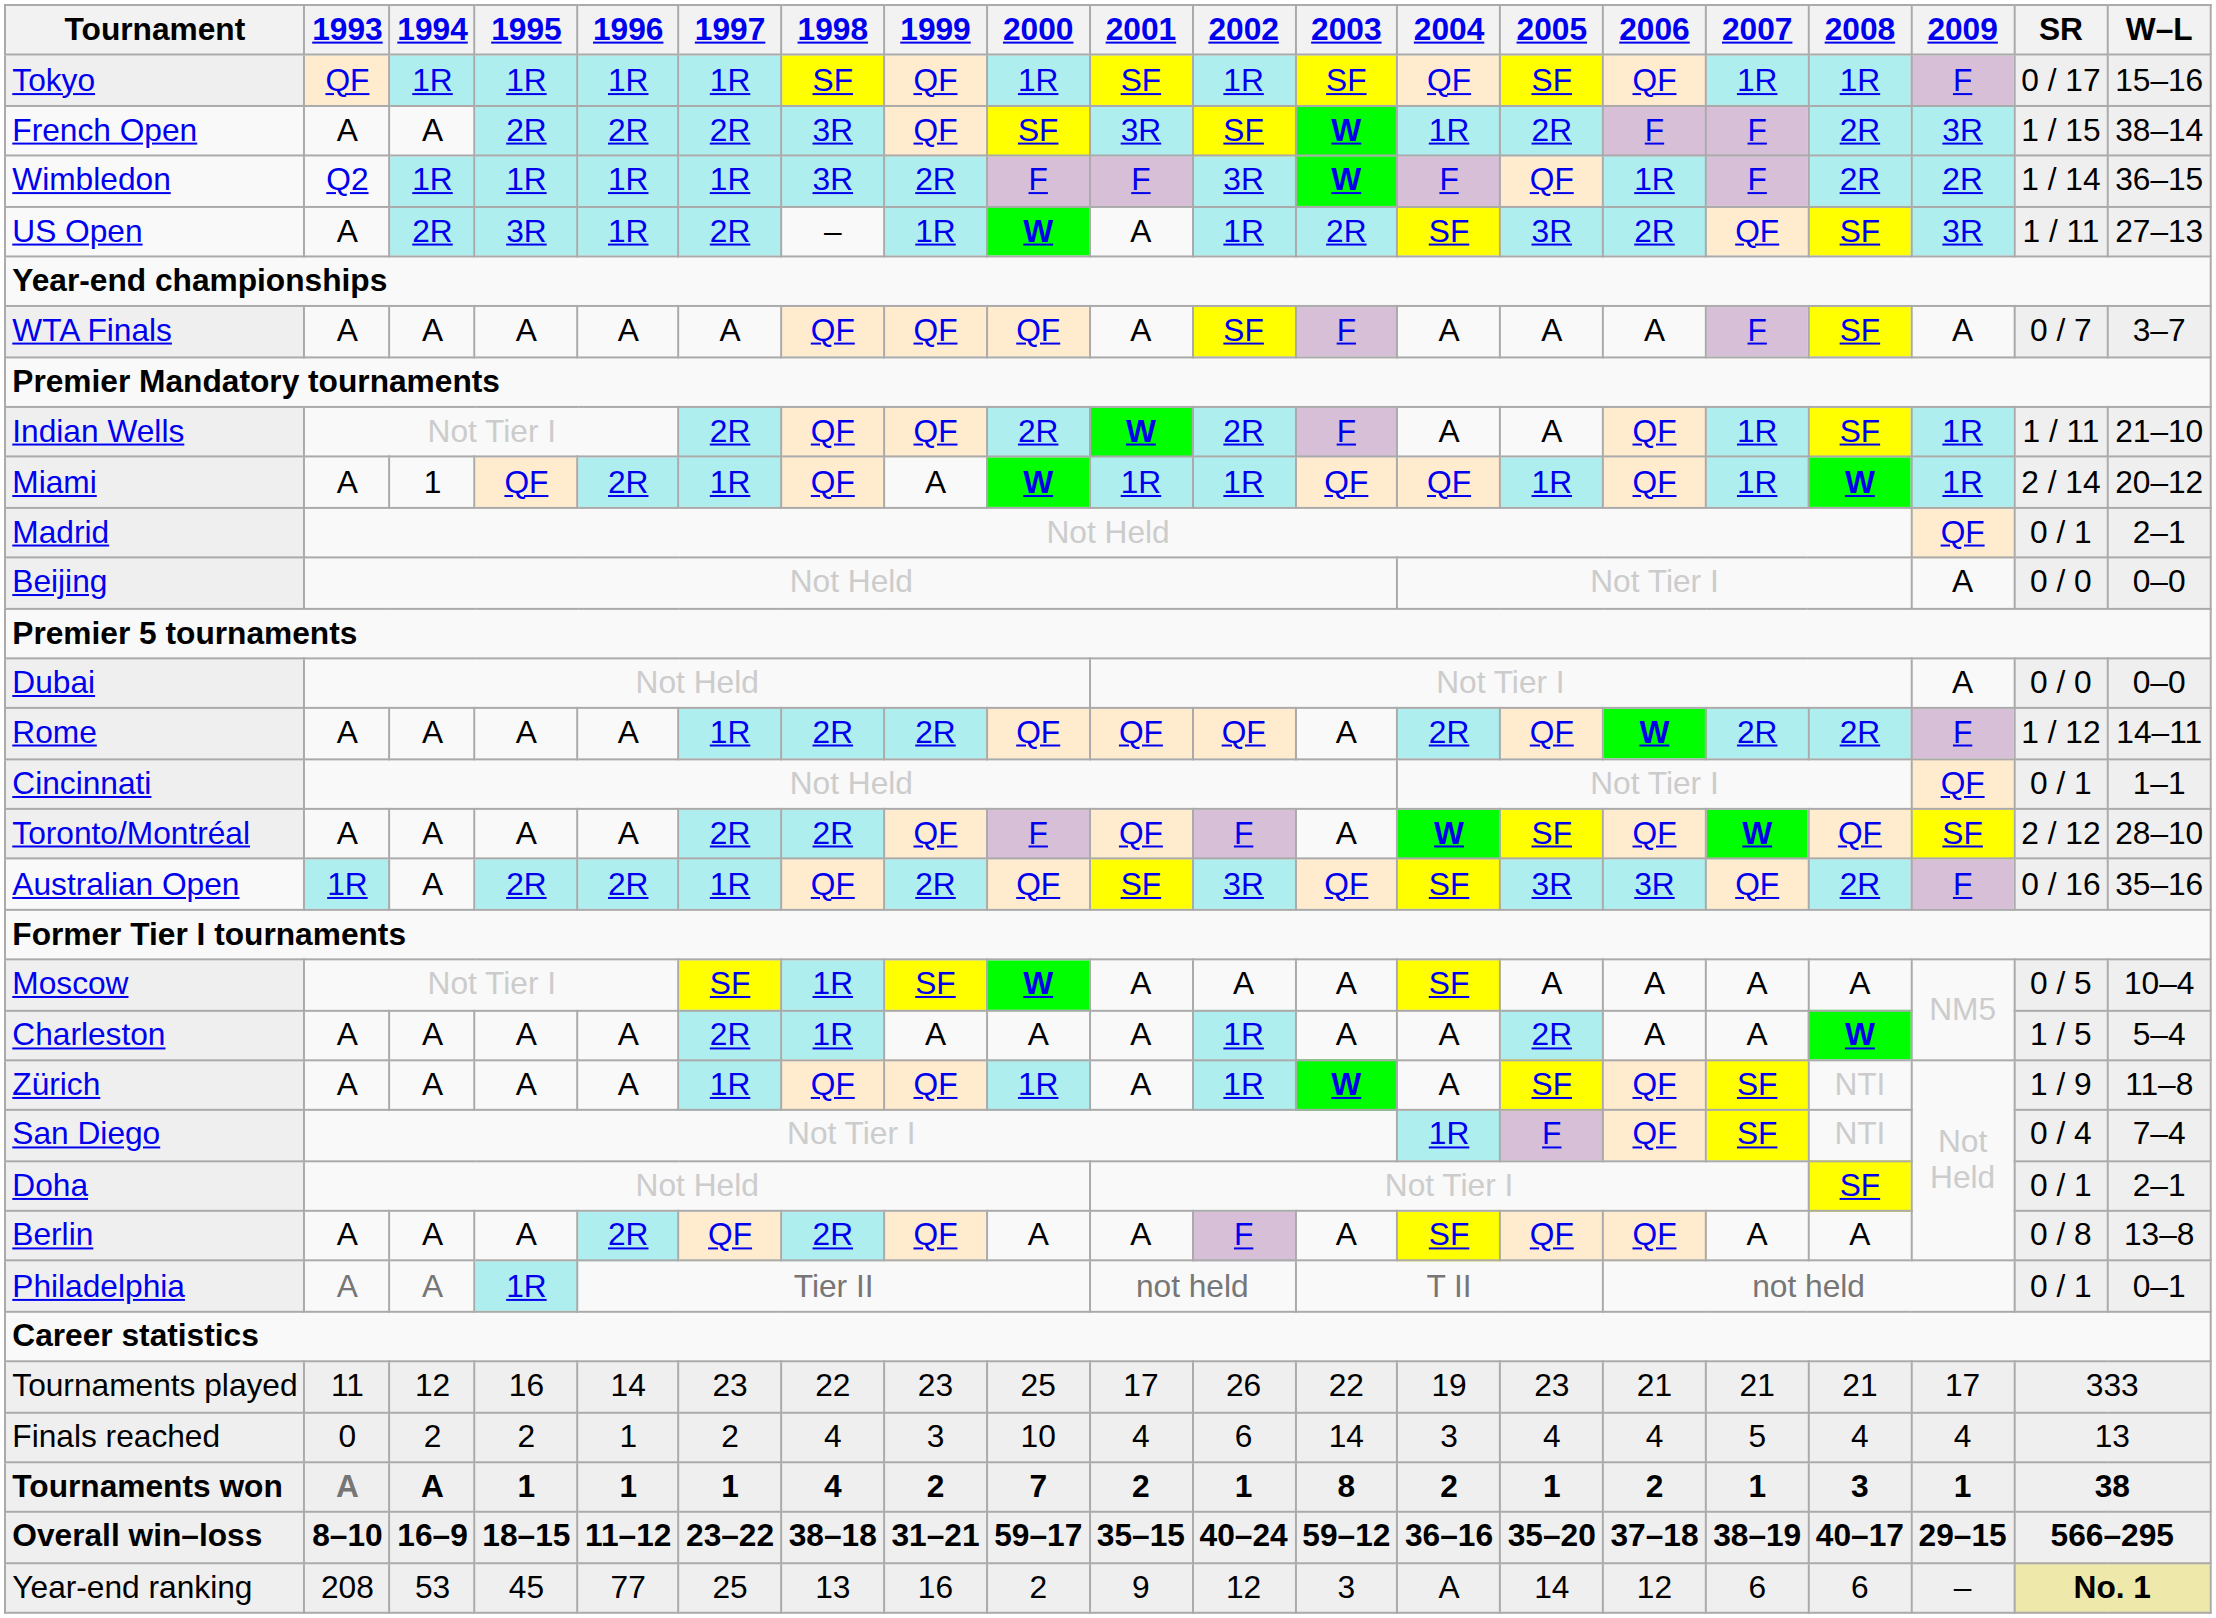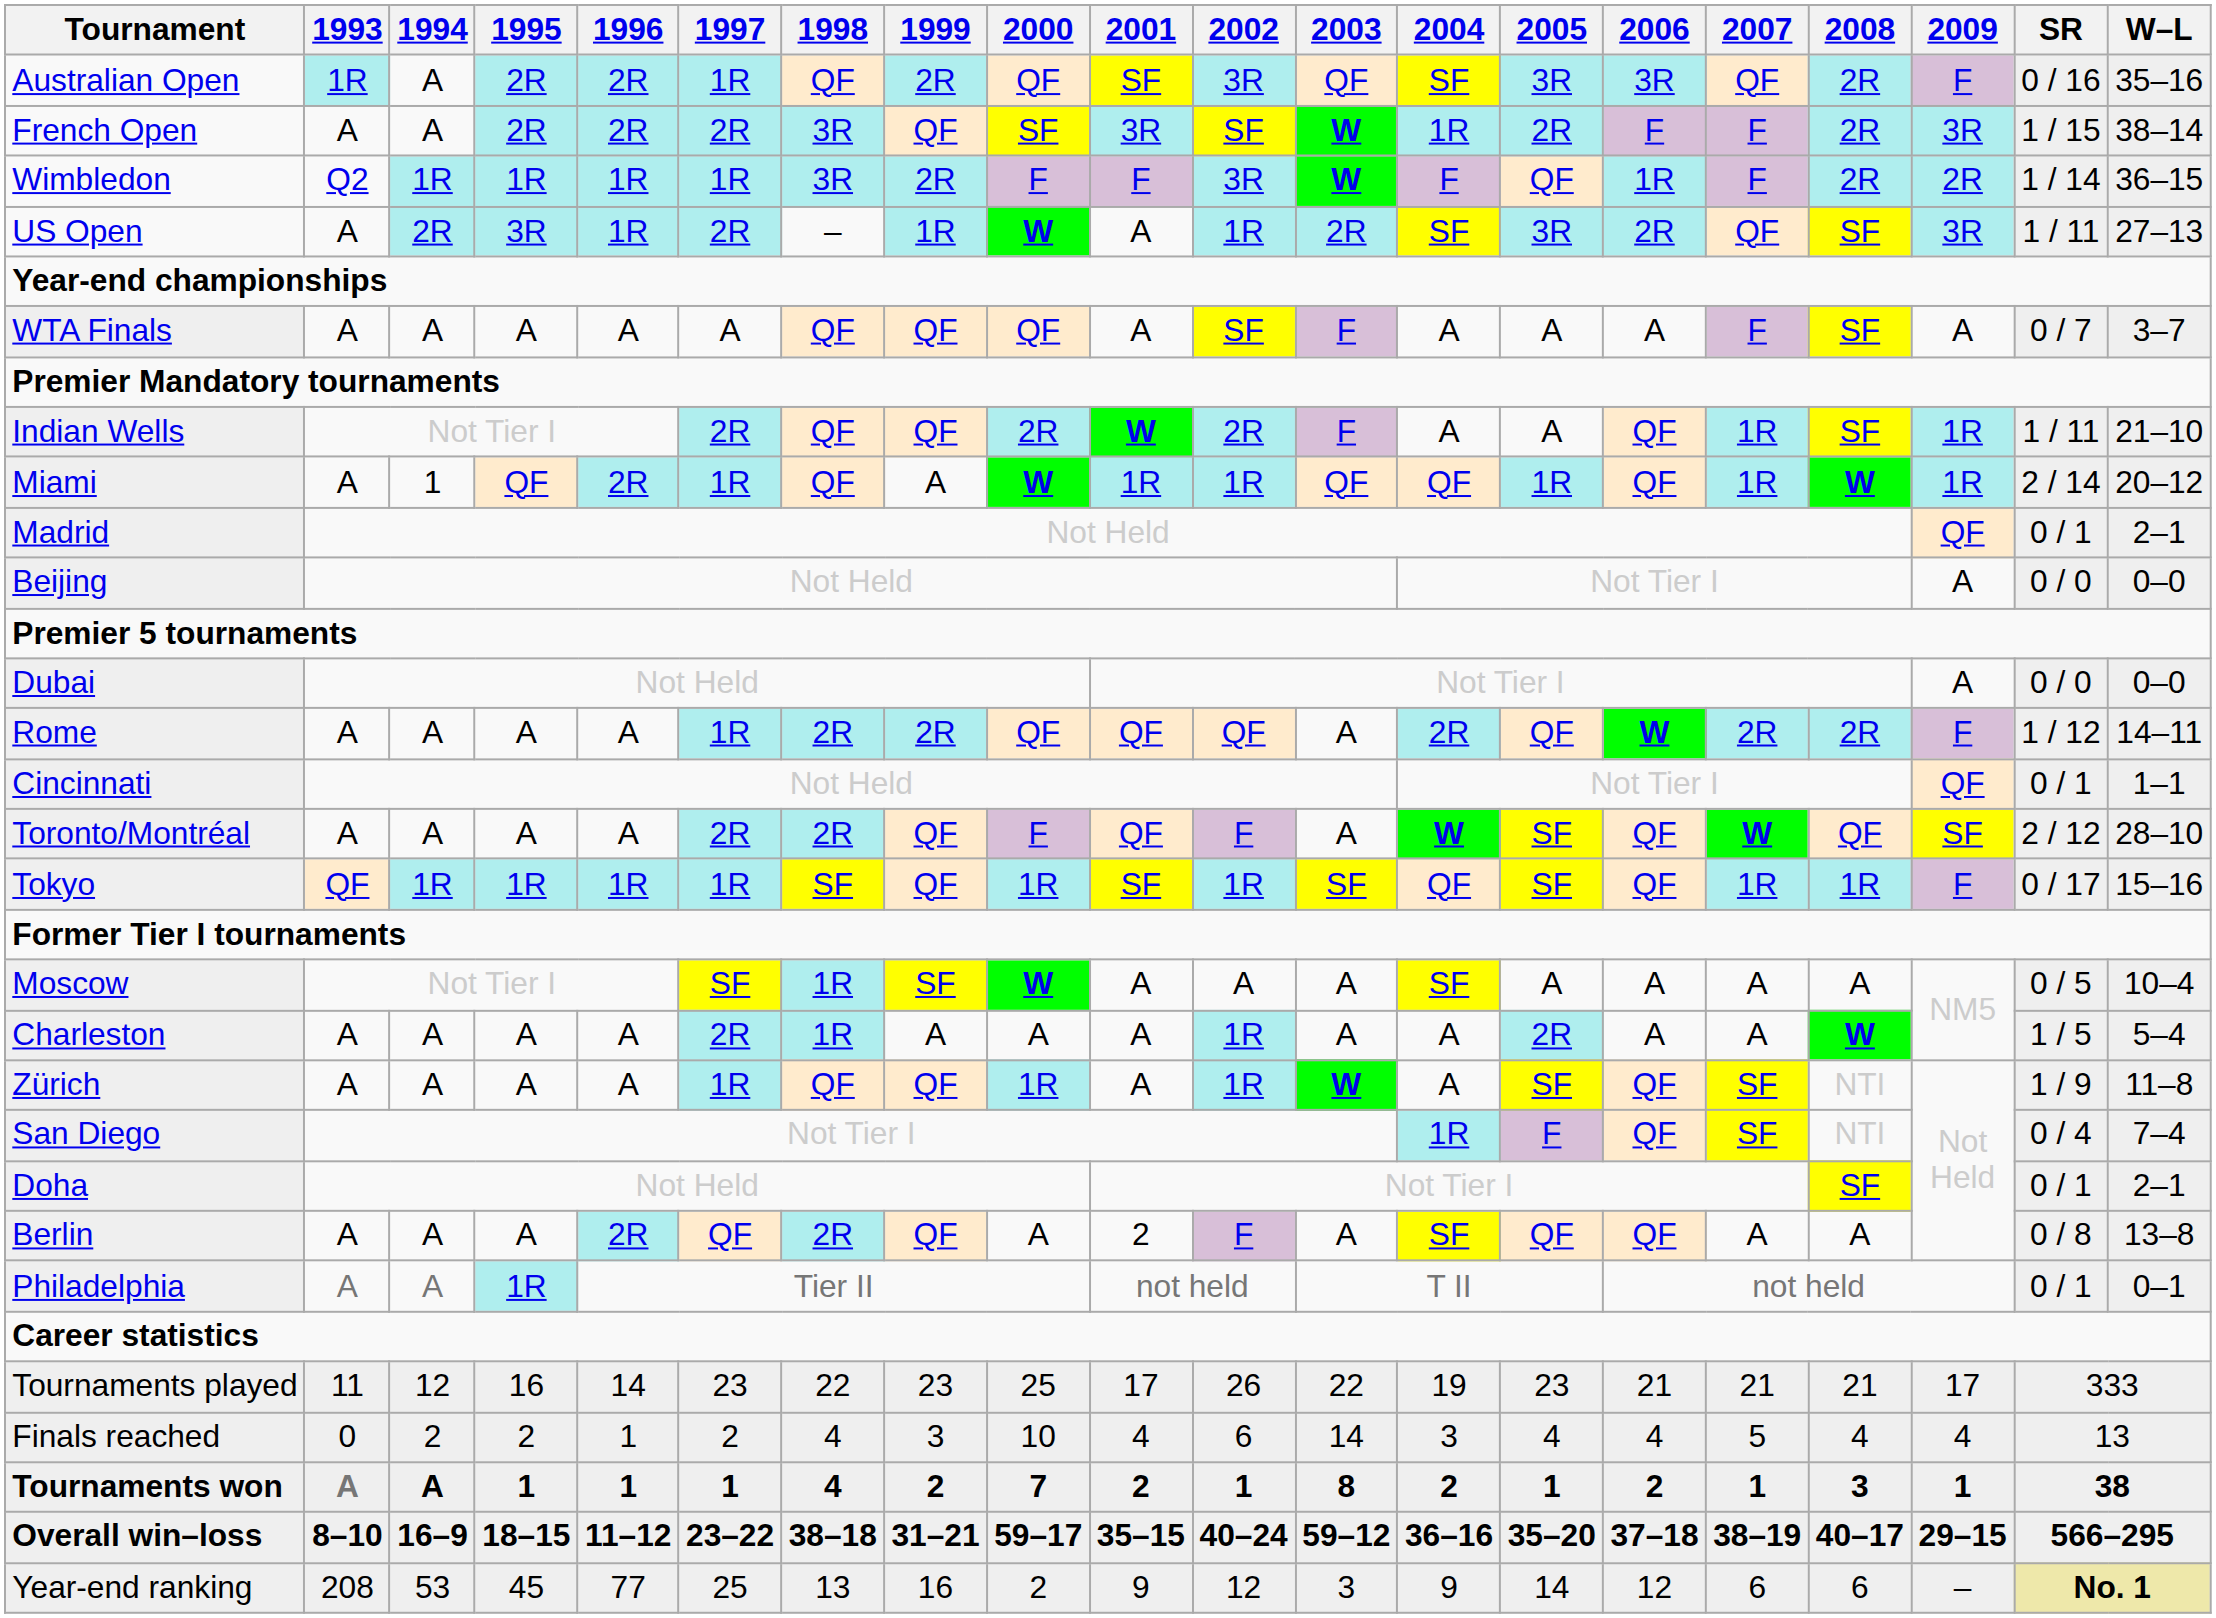rows swapped: Australian Open <-> Tokyo
Berlin | 2001: A -> 2
Year-end ranking | 2004: A -> 9
